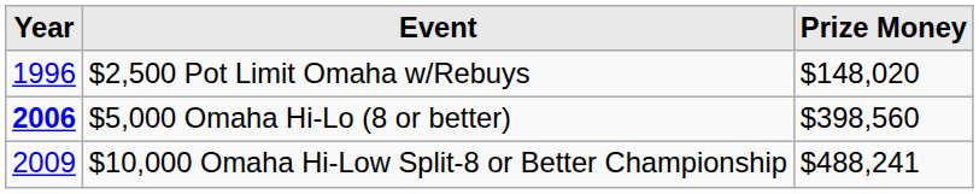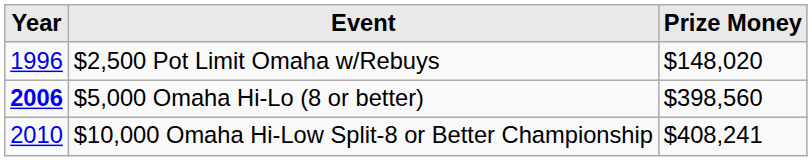$10,000 Omaha Hi-Low Split-8 or Better Championship | Year: 2009 -> 2010
$10,000 Omaha Hi-Low Split-8 or Better Championship | Prize Money: $488,241 -> $408,241
